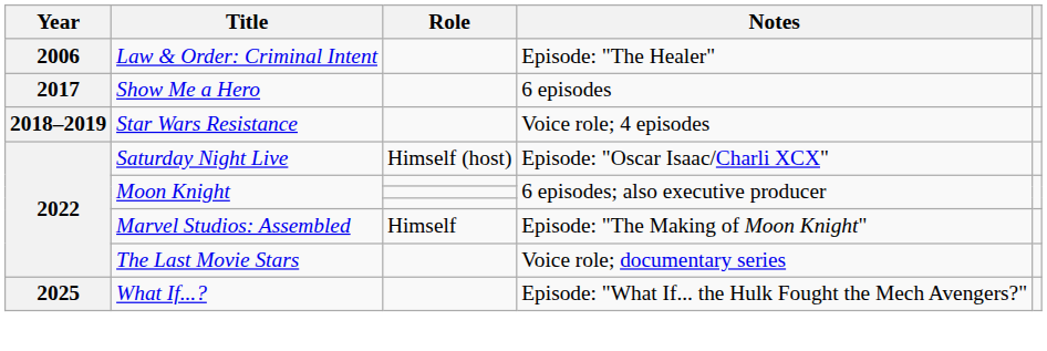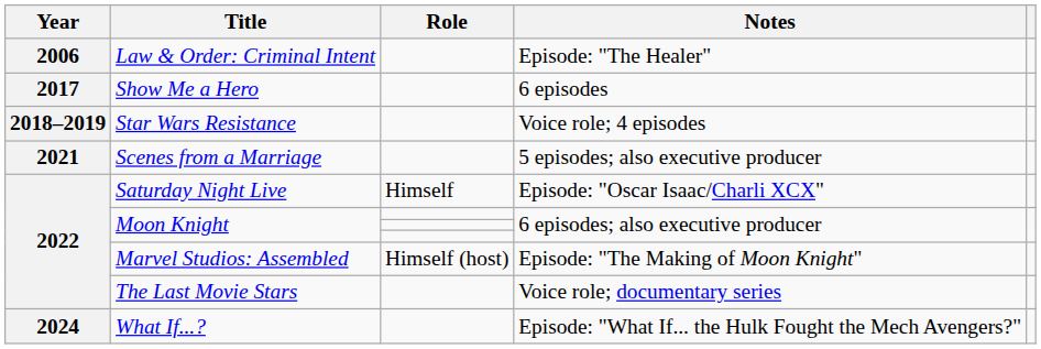+ row: 2021 | Scenes from a Marriage | 5 episodes; also executive producer
Saturday Night Live | Role: Himself (host) -> Himself
Marvel Studios: Assembled | Role: Himself -> Himself (host)
What If...? | Year: 2025 -> 2024
